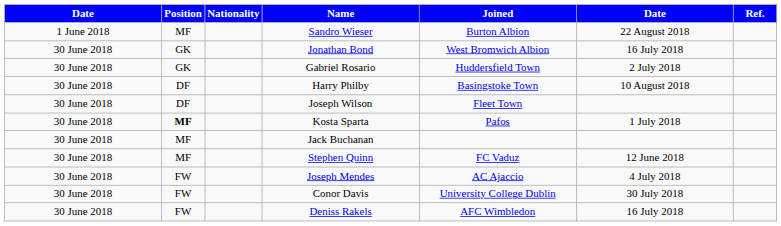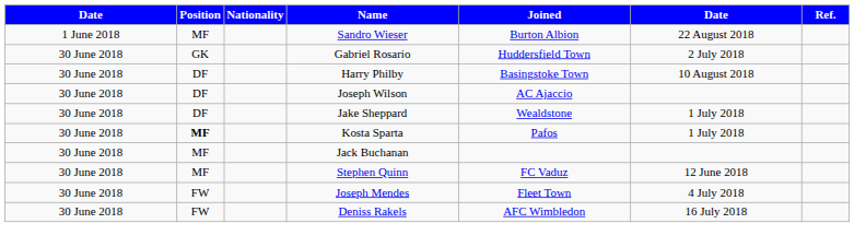- row: 30 June 2018 | GK | Jonathan Bond | West Bromwich Albion | 16 July 2018
Joseph Wilson | Joined: Fleet Town -> AC Ajaccio
+ row: 30 June 2018 | DF | Jake Sheppard | Wealdstone | 1 July 2018
Joseph Mendes | Joined: AC Ajaccio -> Fleet Town
- row: 30 June 2018 | FW | Conor Davis | University College Dublin | 30 July 2018
